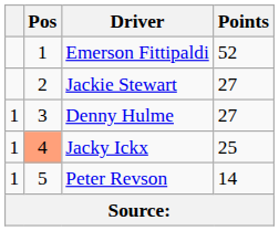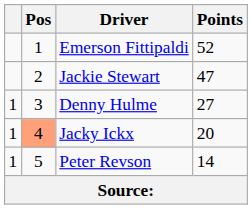Jackie Stewart | Points: 27 -> 47
Jacky Ickx | Points: 25 -> 20
